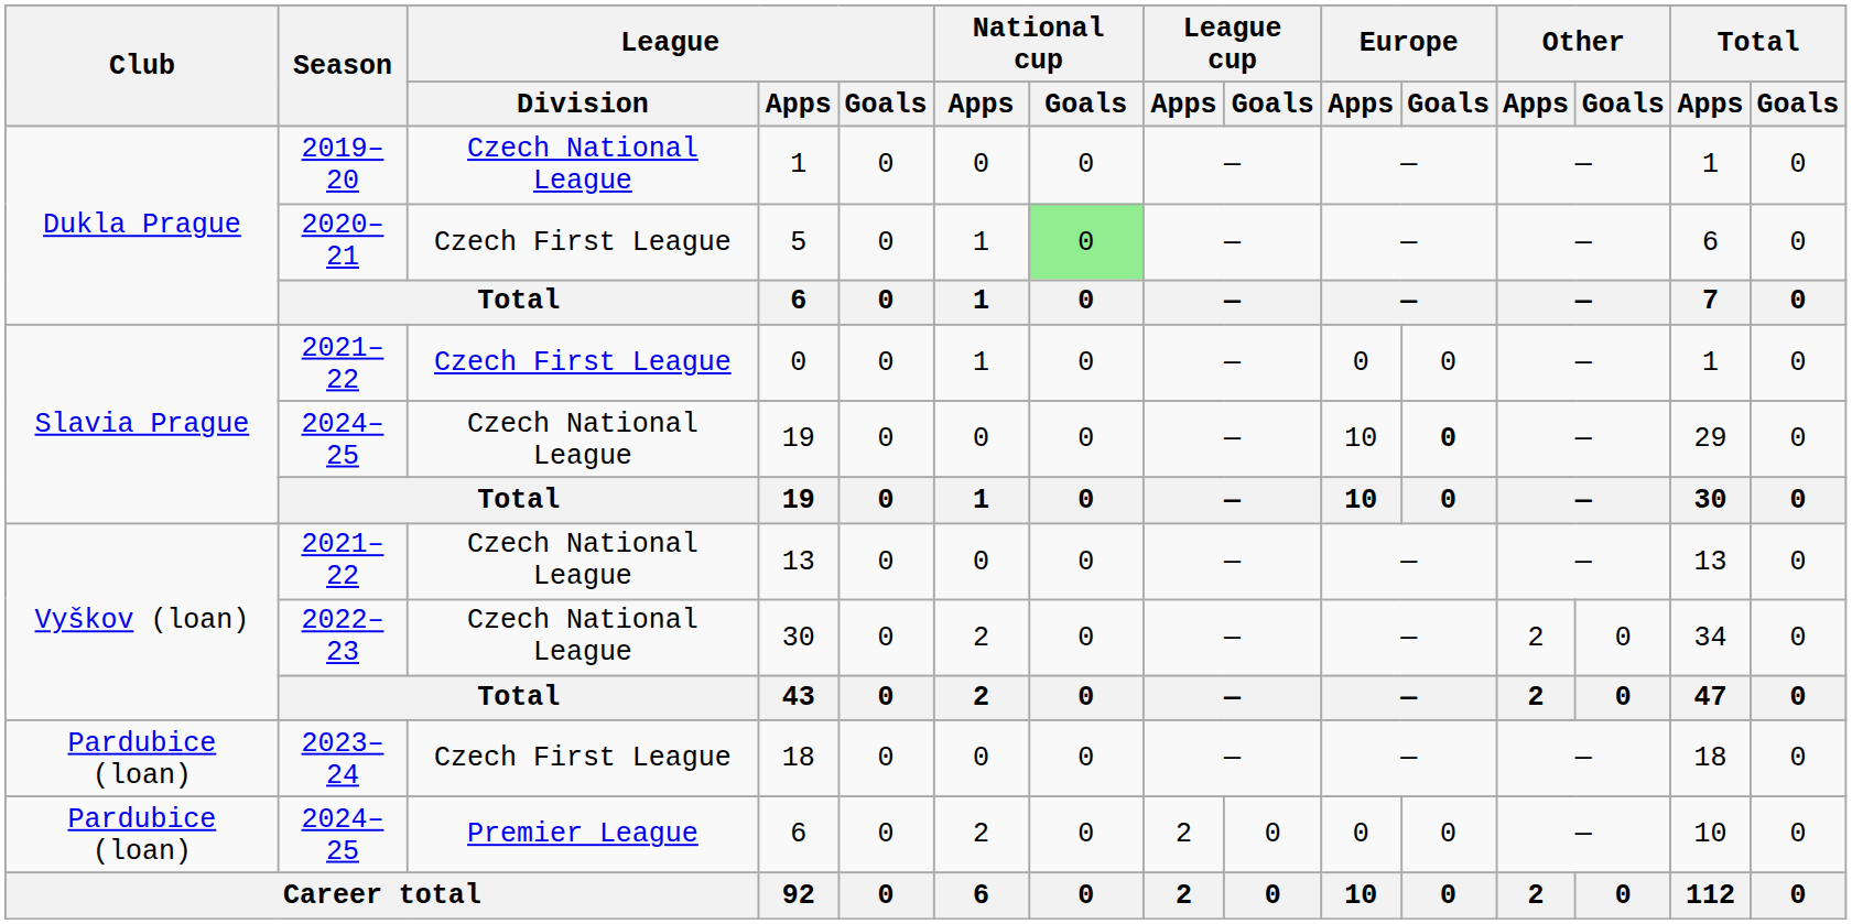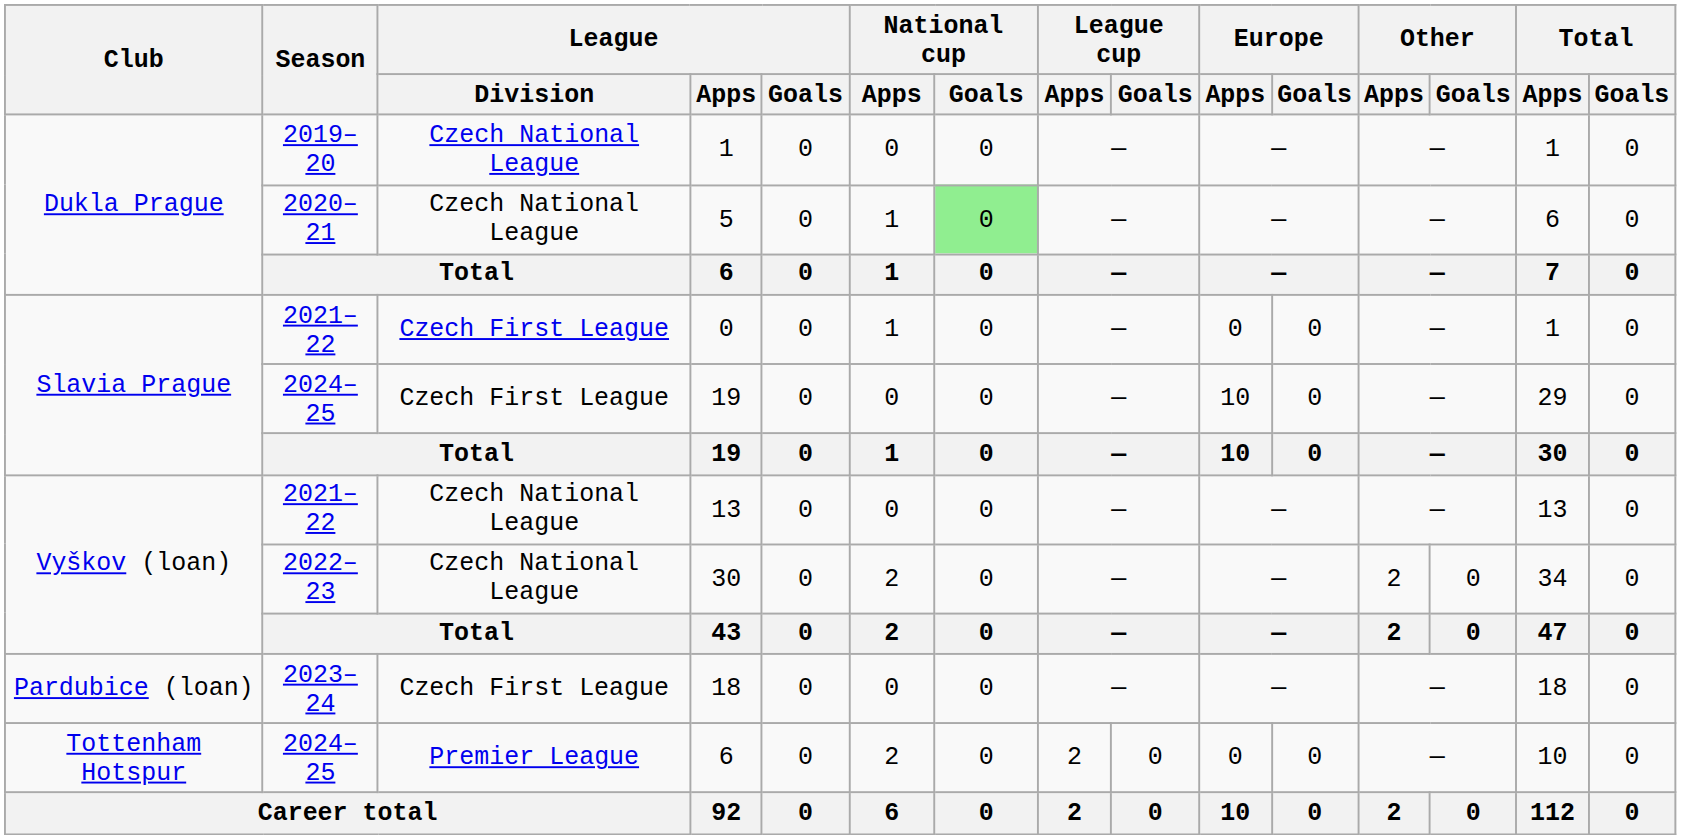5 | League / Division: Czech First League -> Czech National League
2024–25 / 19 | League / Division: Czech National League -> Czech First League
2024–25 / 19 | Europe / Goals: bold -> normal
2024–25 / 6 | Club: Pardubice (loan) -> Tottenham Hotspur
